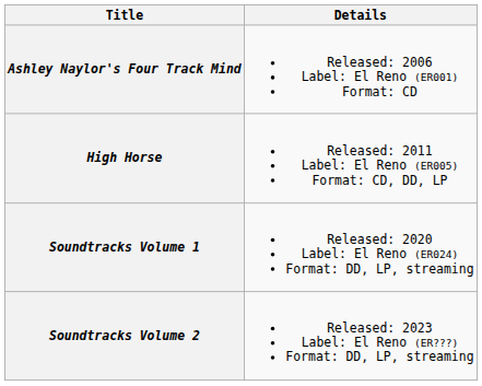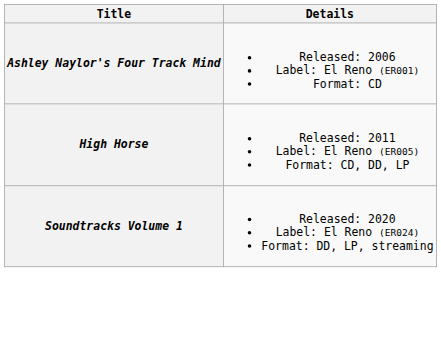- row: Soundtracks Volume 2 | Released: 2023 Label: El Reno (ER???) Format: DD, LP, streaming
